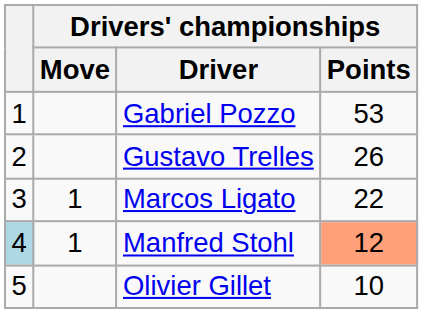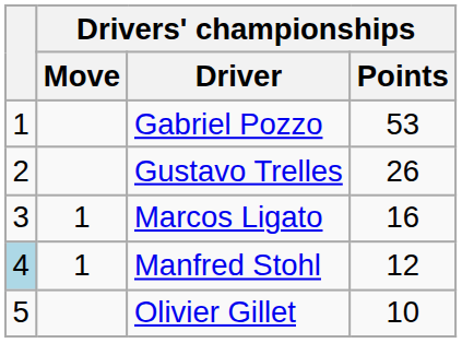Marcos Ligato | Drivers' championships / Points: 22 -> 16
Manfred Stohl | Drivers' championships / Points: lightsalmon background -> no background
